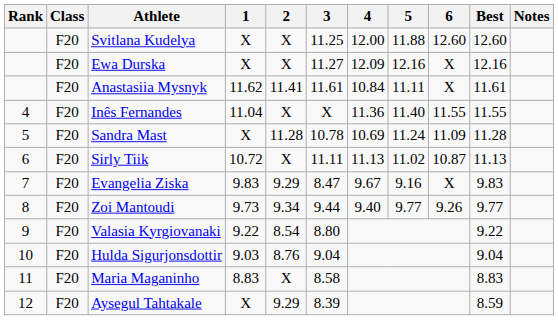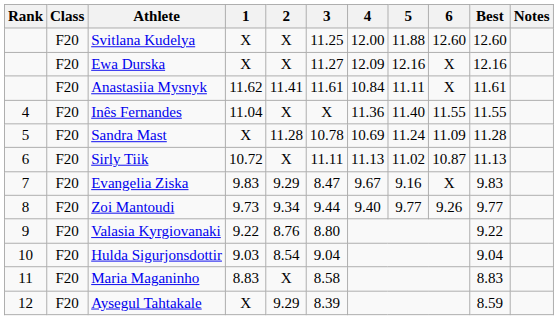Valasia Kyrgiovanaki | 2: 8.54 -> 8.76
Hulda Sigurjonsdottir | 2: 8.76 -> 8.54
